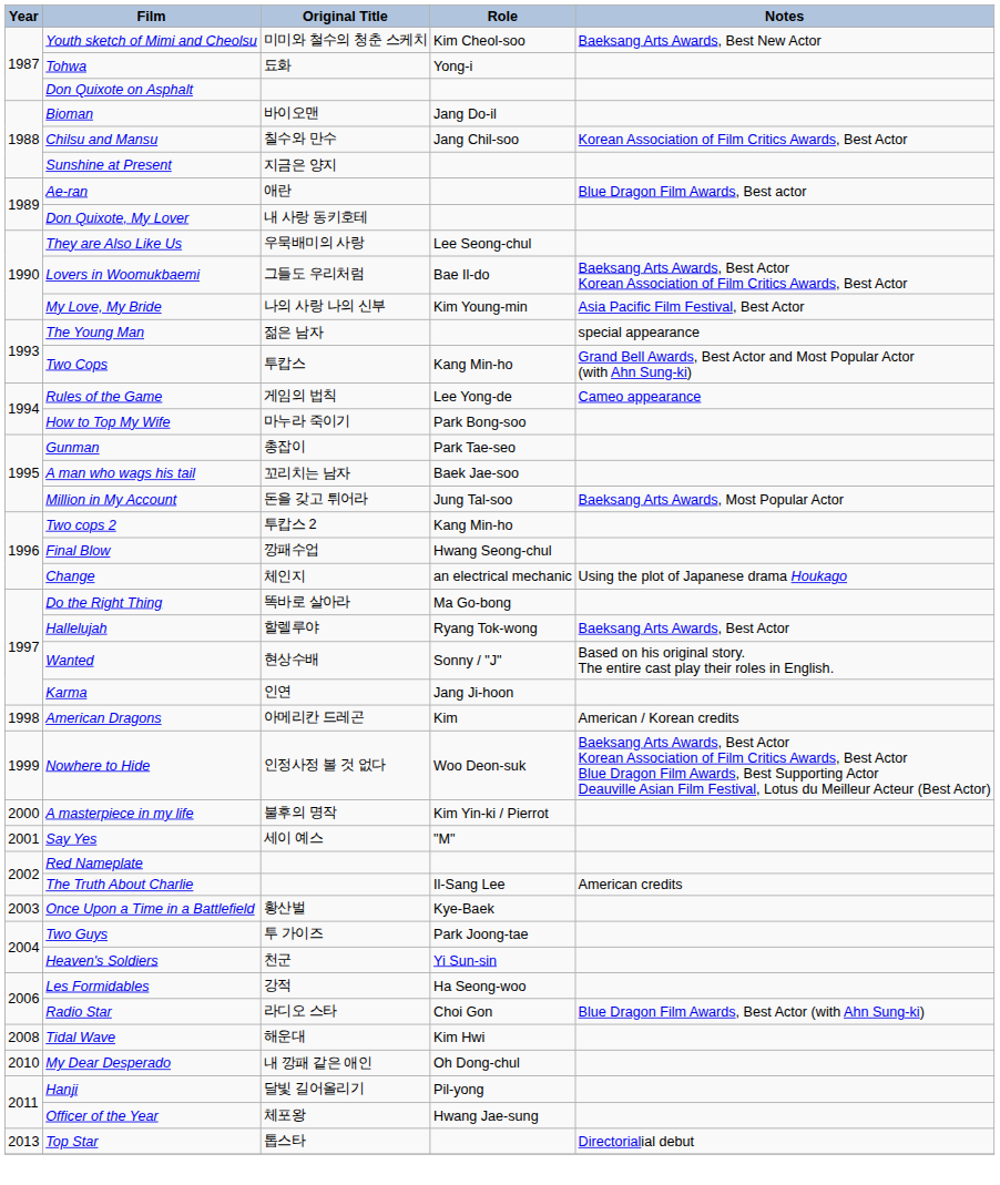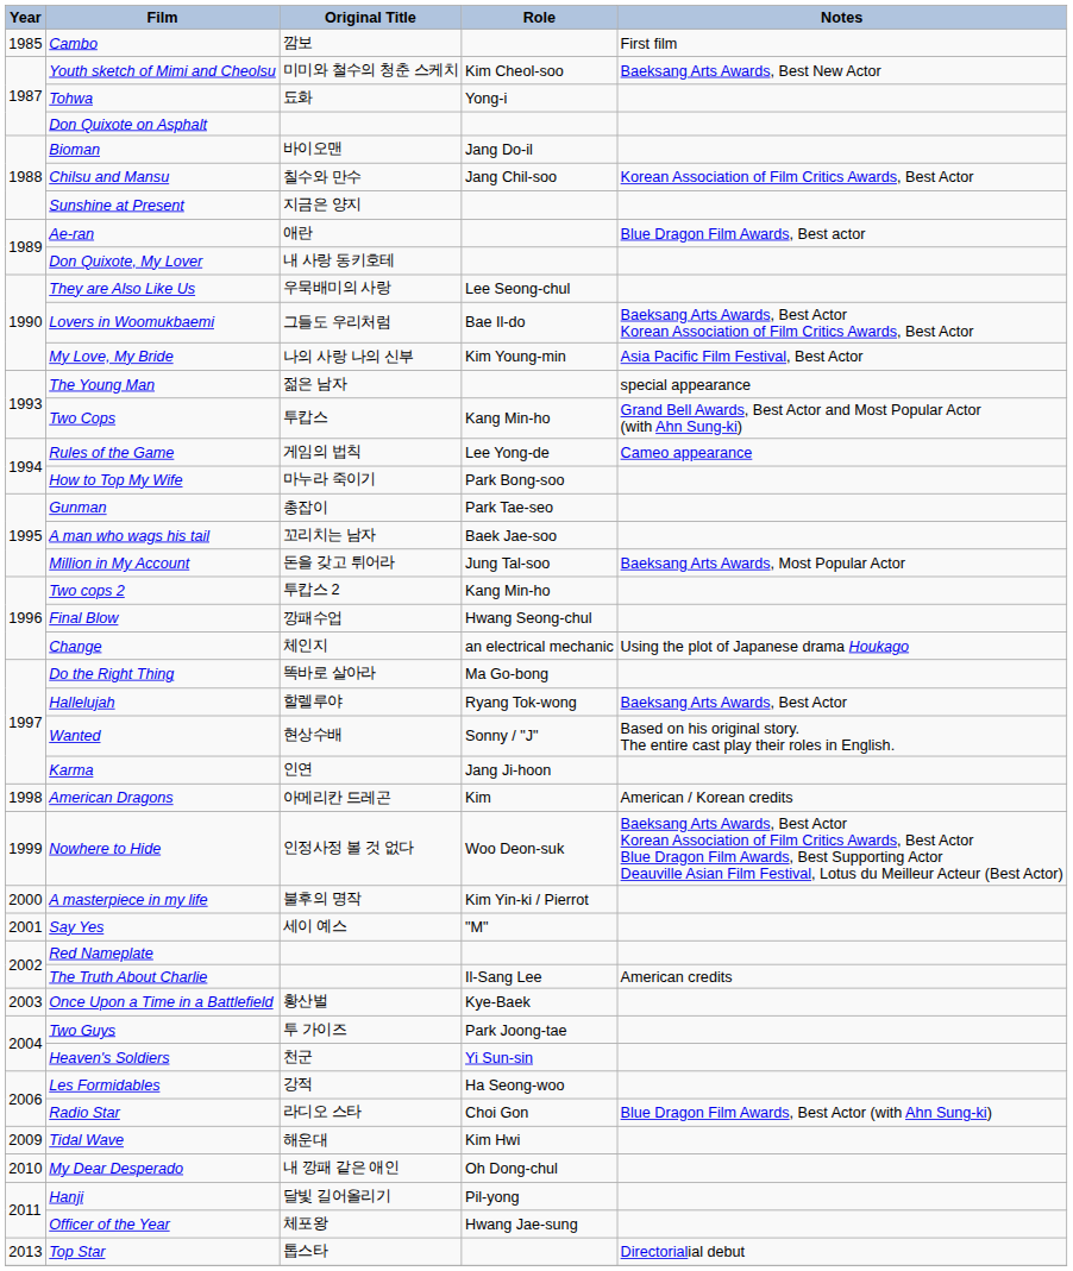+ row: 1985 | Cambo | 깜보 | First film
Tidal Wave | Year: 2008 -> 2009
